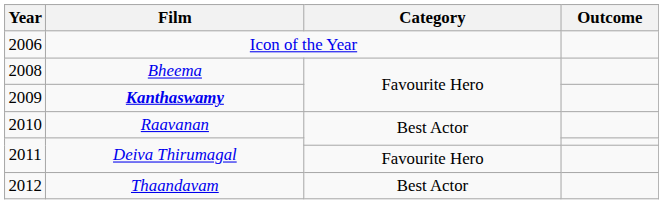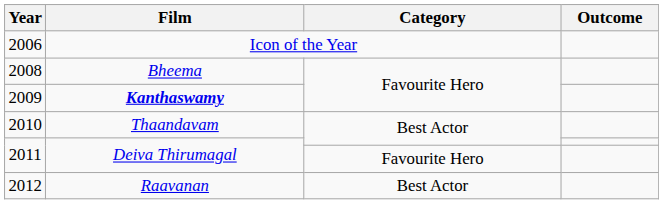2010 | Film: Raavanan -> Thaandavam
2012 | Film: Thaandavam -> Raavanan
